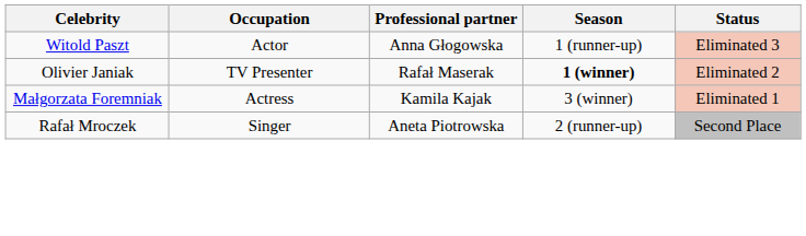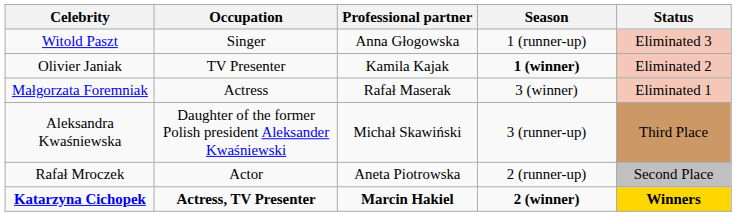Witold Paszt | Occupation: Actor -> Singer
Olivier Janiak | Professional partner: Rafał Maserak -> Kamila Kajak
Małgorzata Foremniak | Professional partner: Kamila Kajak -> Rafał Maserak
+ row: Aleksandra Kwaśniewska | Daughter of the former Polish president Aleksander Kwaśniewski | Michał Skawiński | 3 (runner-up) | Third Place
Rafał Mroczek | Occupation: Singer -> Actor
+ row: Katarzyna Cichopek | Actress, TV Presenter | Marcin Hakiel | 2 (winner) | Winners
